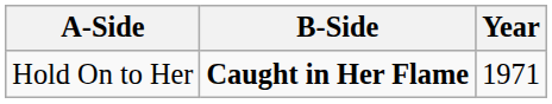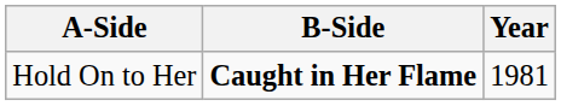Hold On to Her | Year: 1971 -> 1981
